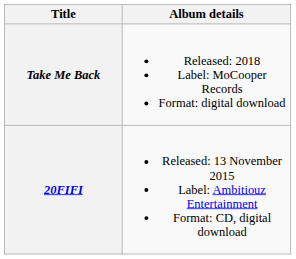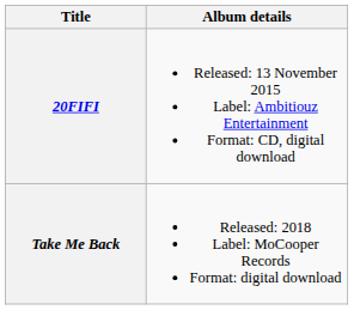rows swapped: 20FIFI <-> Take Me Back
